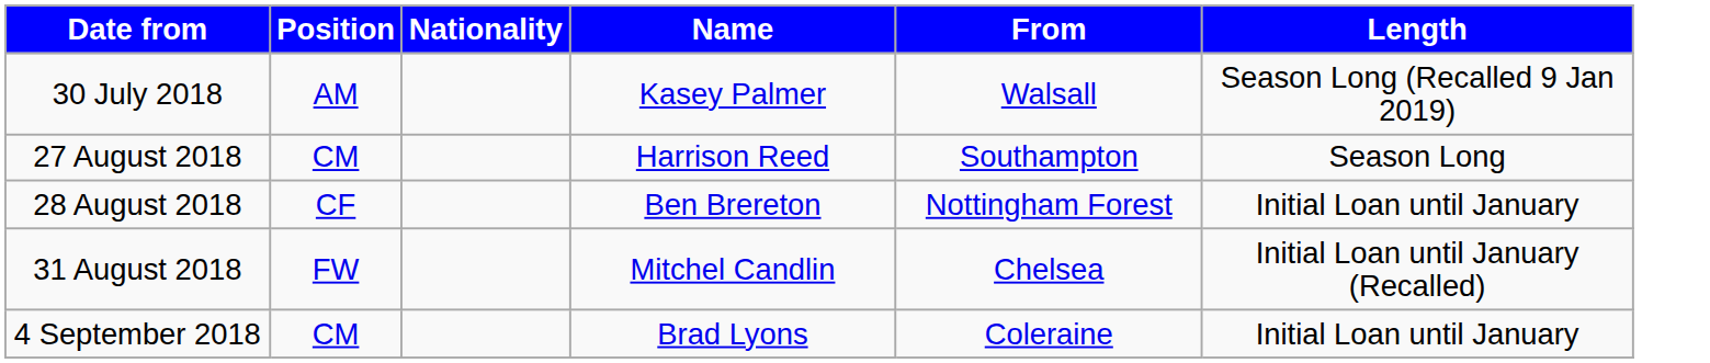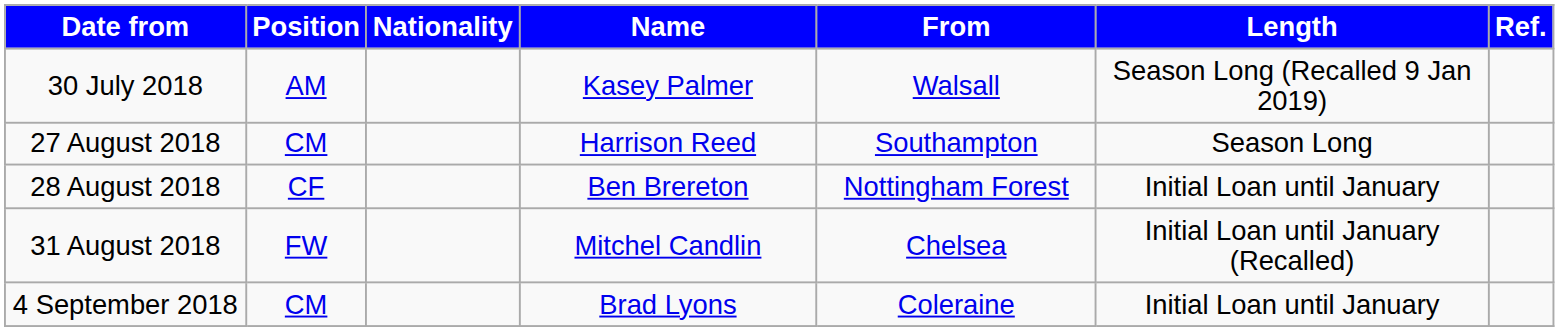+ column: Ref.
